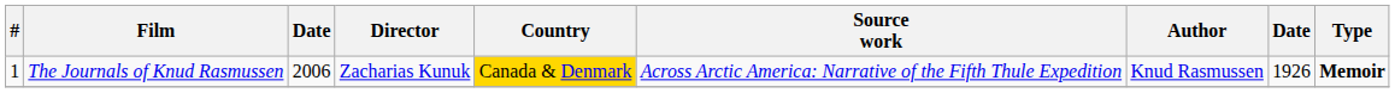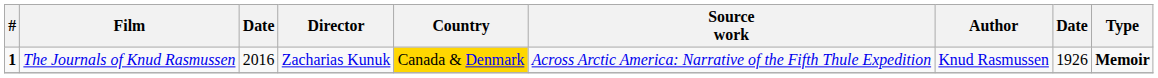The Journals of Knud Rasmussen | #: normal -> bold
The Journals of Knud Rasmussen | column 3: 2006 -> 2016
